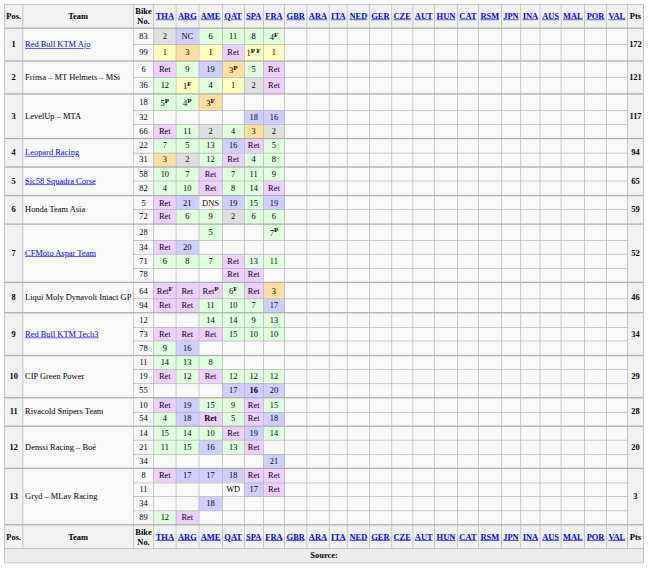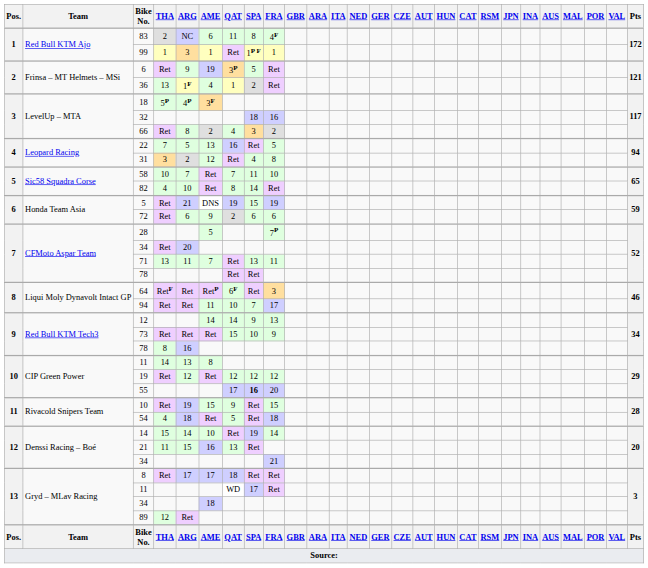36 | THA: 12 -> 13
66 | ARG: 11 -> 8
58 | FRA: 9 -> 10
71 | THA: 6 -> 13
71 | ARG: 8 -> 11
73 | FRA: 10 -> 9
9 / 78 | THA: 9 -> 8
54 | AME: bold -> normal
